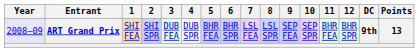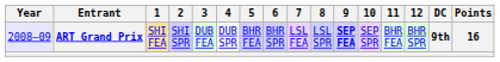ART Grand Prix | 9: normal -> bold
ART Grand Prix | Points: 13 -> 16
